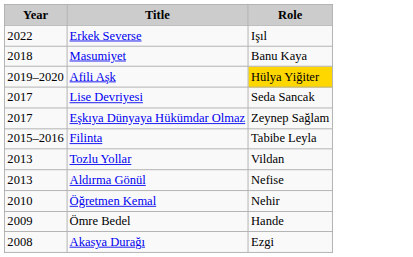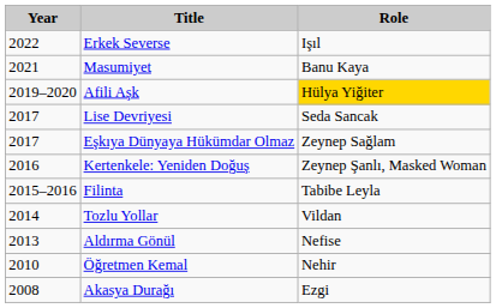Masumiyet | Year: 2018 -> 2021
+ row: 2016 | Kertenkele: Yeniden Doğuş | Zeynep Şanlı, Masked Woman
Tozlu Yollar | Year: 2013 -> 2014
- row: 2009 | Ömre Bedel | Hande
